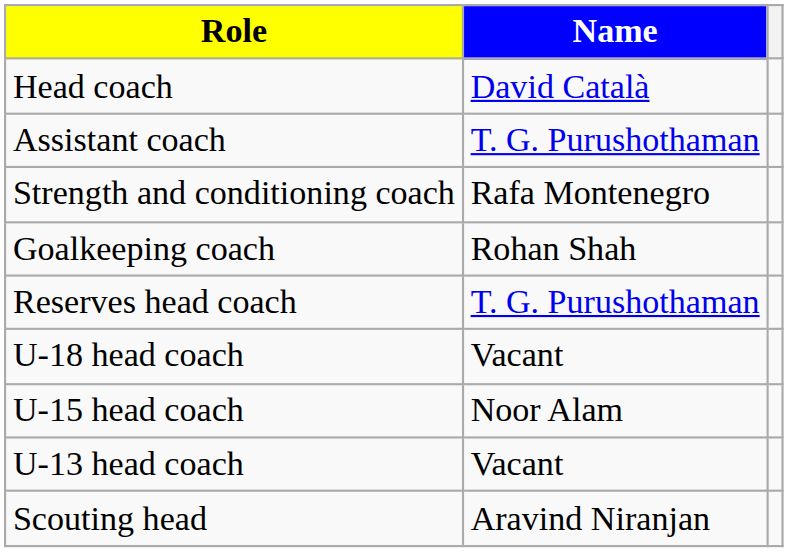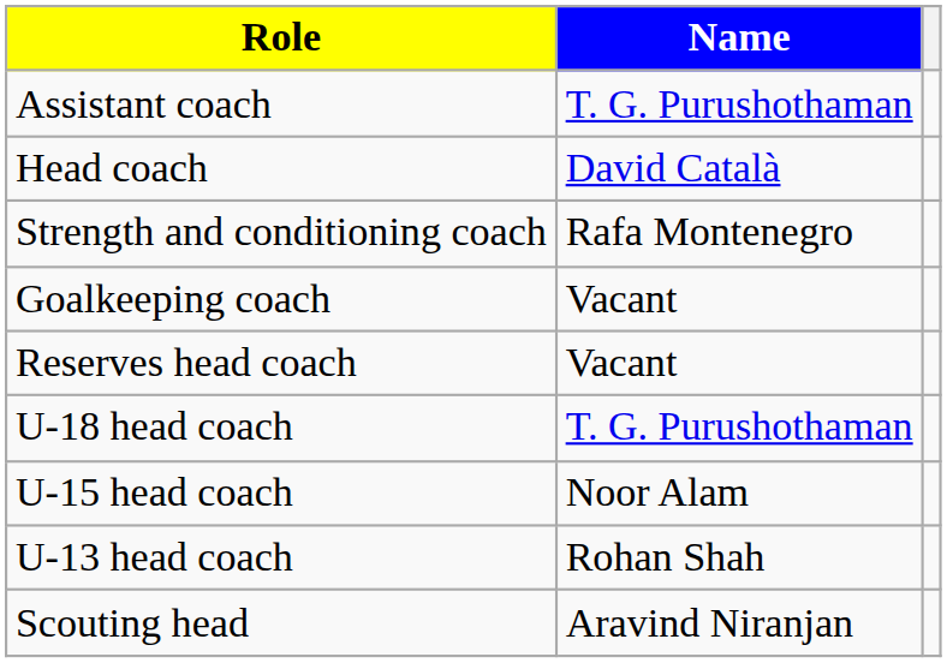rows swapped: Head coach <-> Assistant coach
Goalkeeping coach | Name: Rohan Shah -> Vacant
Reserves head coach | Name: T. G. Purushothaman -> Vacant
U-18 head coach | Name: Vacant -> T. G. Purushothaman
U-13 head coach | Name: Vacant -> Rohan Shah
